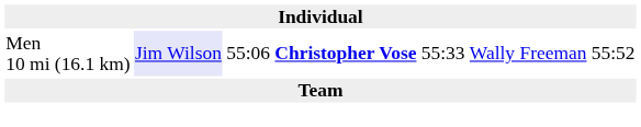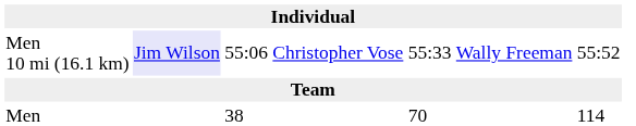Men 10 mi (16.1 km) | column 4: bold -> normal
+ row: Men | 38 | 70 | 114
